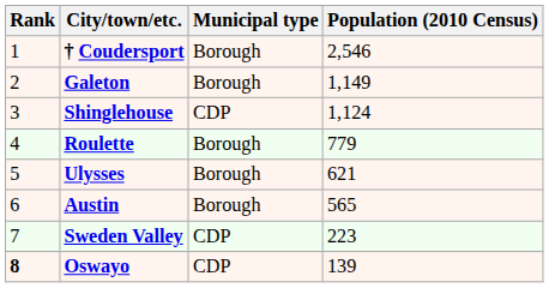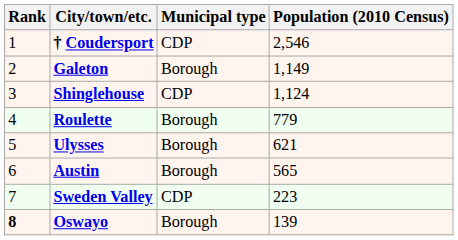† Coudersport | Municipal type: Borough -> CDP
Oswayo | Municipal type: CDP -> Borough
